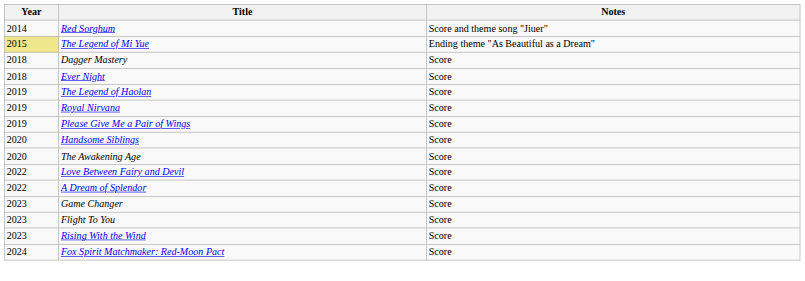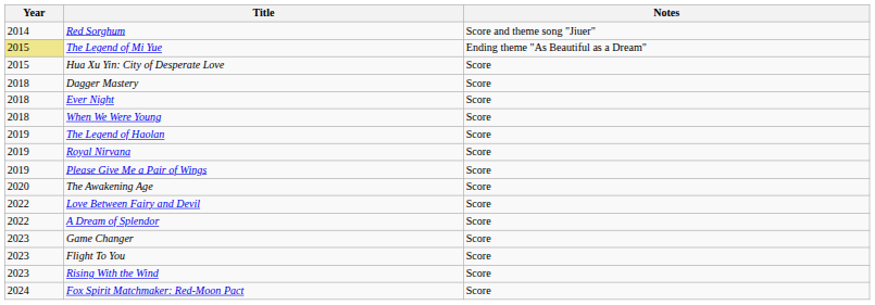+ row: 2015 | Hua Xu Yin: City of Desperate Love | Score
+ row: 2018 | When We Were Young | Score
- row: 2020 | Handsome Siblings | Score
